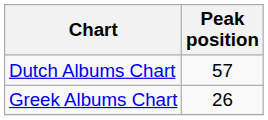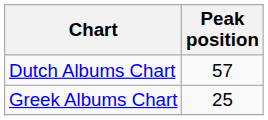Greek Albums Chart | Peak position: 26 -> 25
